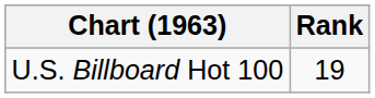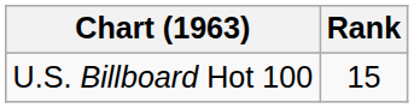U.S. Billboard Hot 100 | Rank: 19 -> 15
